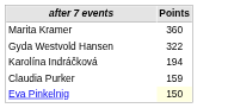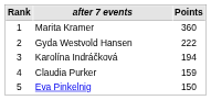+ column: Rank | 1 | 2 | 3 | 4 | 5
Gyda Westvold Hansen | Points: 322 -> 222
Eva Pinkelnig | Points: lightyellow background -> no background
